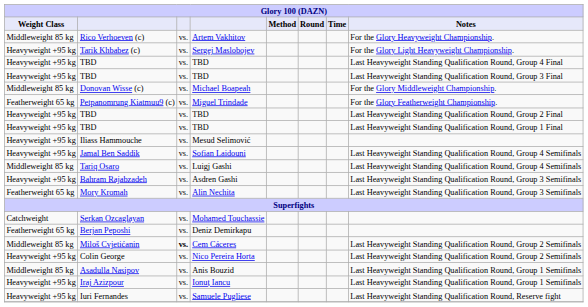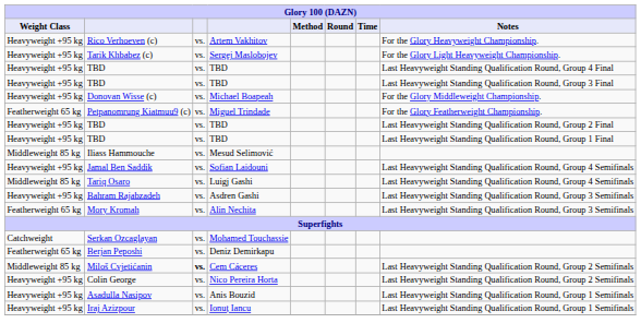Rico Verhoeven (c) | Weight Class: Middleweight 85 kg -> Heavyweight +95 kg
Donovan Wisse (c) | Weight Class: Middleweight 85 kg -> Heavyweight +95 kg
Iliass Hammouche | Weight Class: Heavyweight +95 kg -> Middleweight 85 kg
Asadulla Nasipov | Weight Class: Middleweight 85 kg -> Heavyweight +95 kg
- row: Heavyweight +95 kg | Iuri Fernandes | vs. | Samuele Pugliese | Last Heavyweight Standing Qualification Round, Reserve fight
